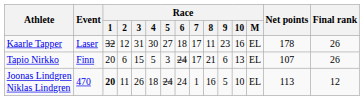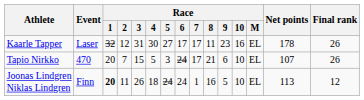Kaarle Tapper | Race / 6: 18 -> 17
Tapio Nirkko | Event: Finn -> 470
Tapio Nirkko | Race / 2: 6 -> 7
Tapio Nirkko | Race / 10: 13 -> 10
Joonas Lindgren Niklas Lindgren | Event: 470 -> Finn
